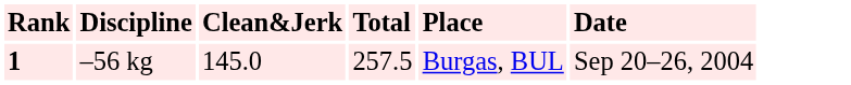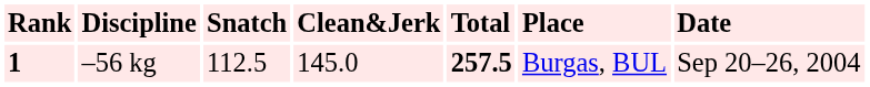+ column: Snatch | 112.5
–56 kg | Total: normal -> bold
